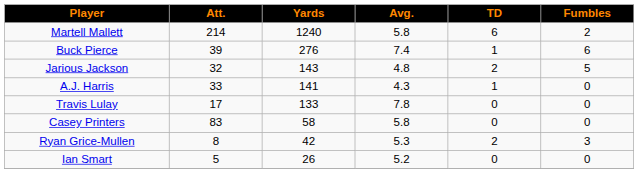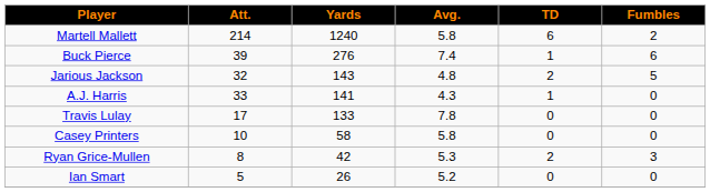Casey Printers | Att.: 83 -> 10
